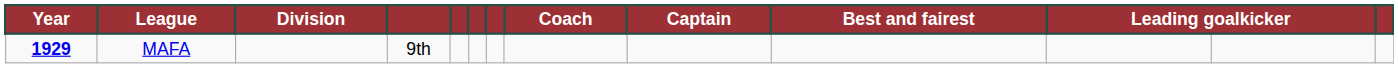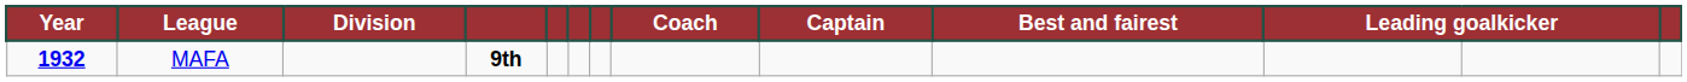MAFA | Year: 1929 -> 1932
MAFA | column 4: normal -> bold
